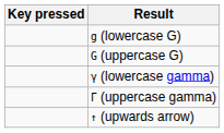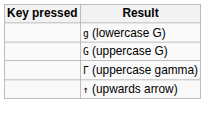- row: γ (lowercase gamma)
